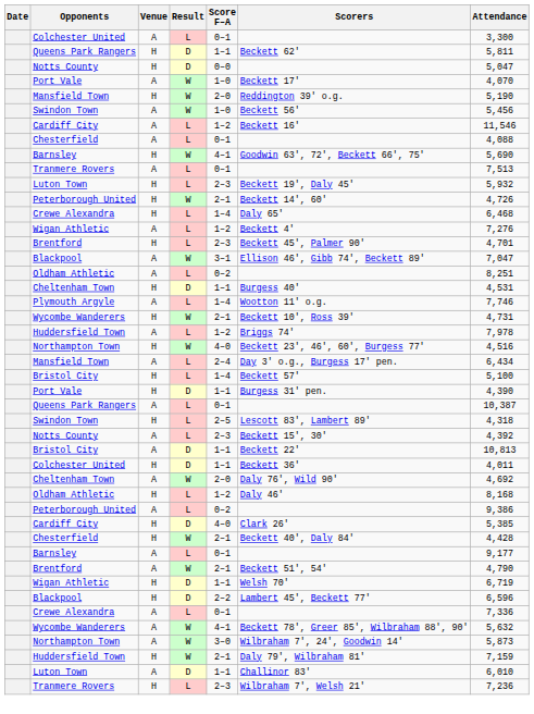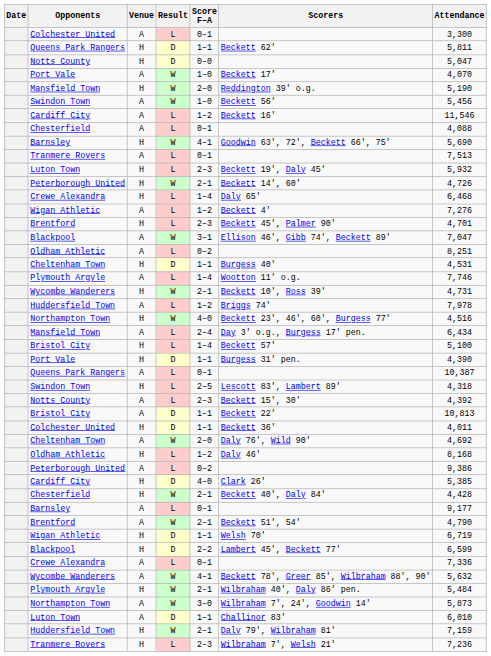Blackpool / H | Attendance: 6,596 -> 6,599
+ row: Plymouth Argyle | H | W | 2–1 | Wilbraham 40', Daly 86' pen. | 5,484
rows swapped: Huddersfield Town / H <-> Luton Town / A
